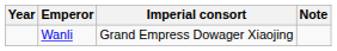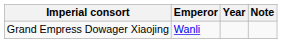columns swapped: Year <-> Imperial consort
